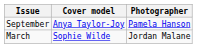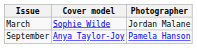rows swapped: March <-> September
